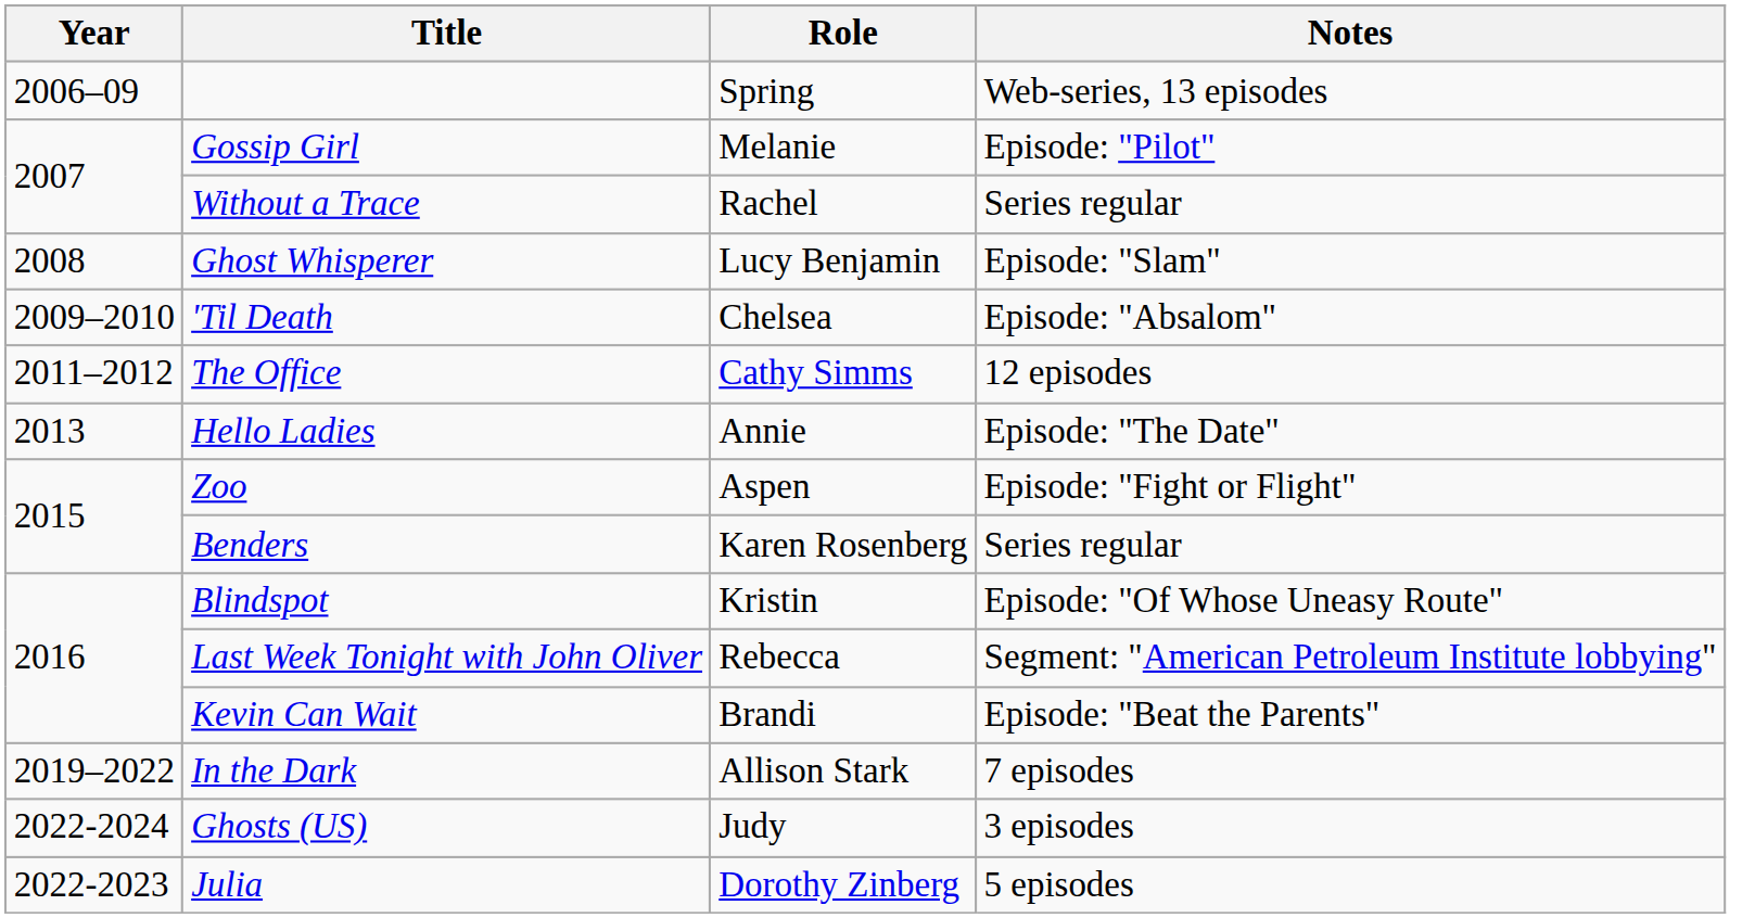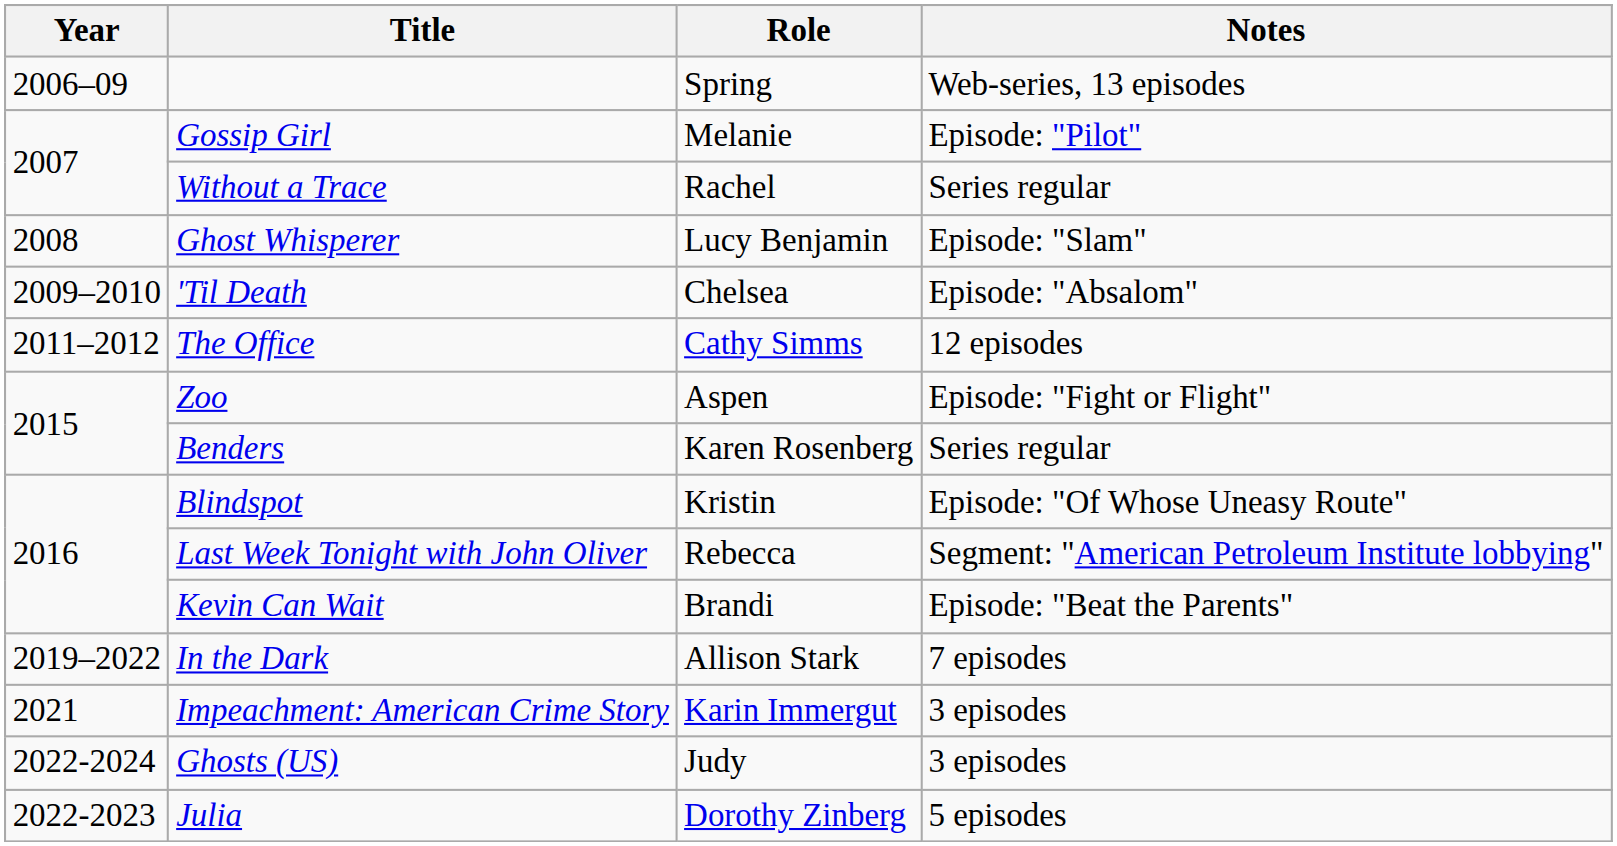- row: 2013 | Hello Ladies | Annie | Episode: "The Date"
+ row: 2021 | Impeachment: American Crime Story | Karin Immergut | 3 episodes
